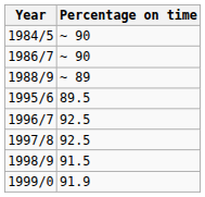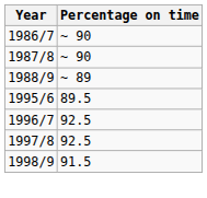- row: 1984/5 | ~ 90
+ row: 1987/8 | ~ 90
- row: 1999/0 | 91.9
